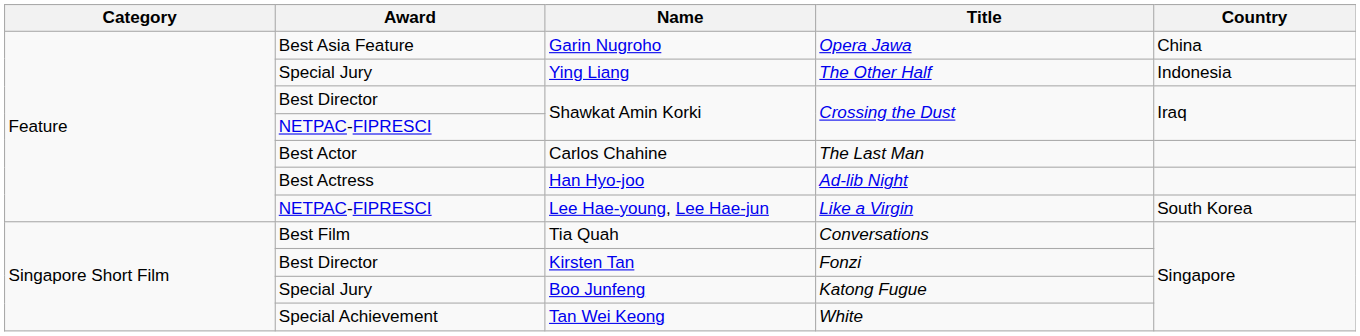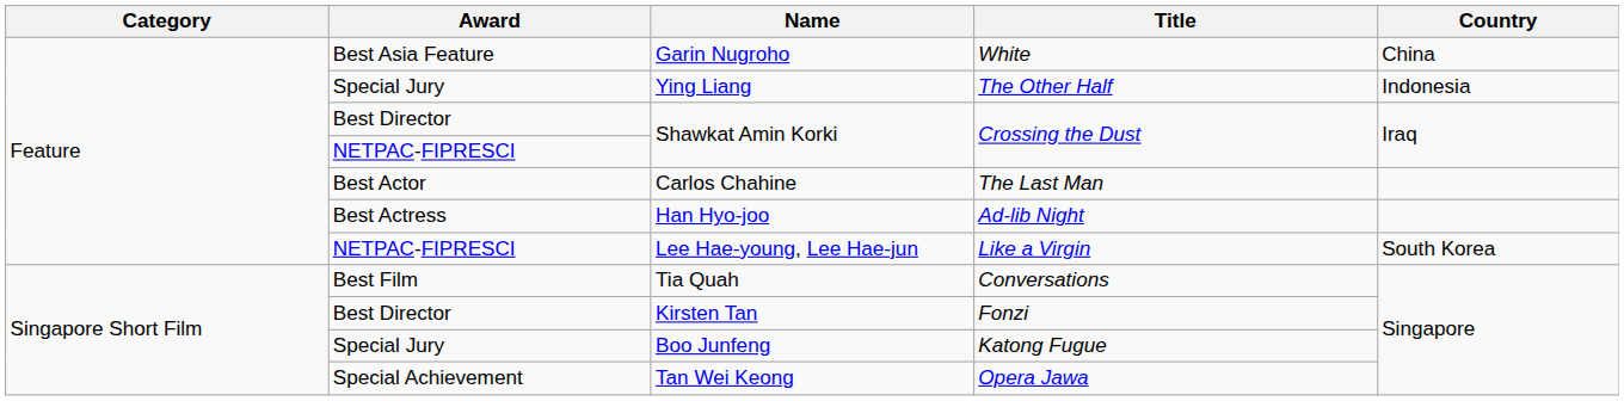Garin Nugroho | Title: Opera Jawa -> White
Tan Wei Keong | Title: White -> Opera Jawa
